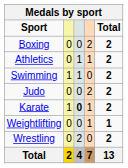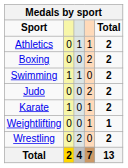rows swapped: Athletics <-> Boxing
Karate | column 3: bold -> normal
